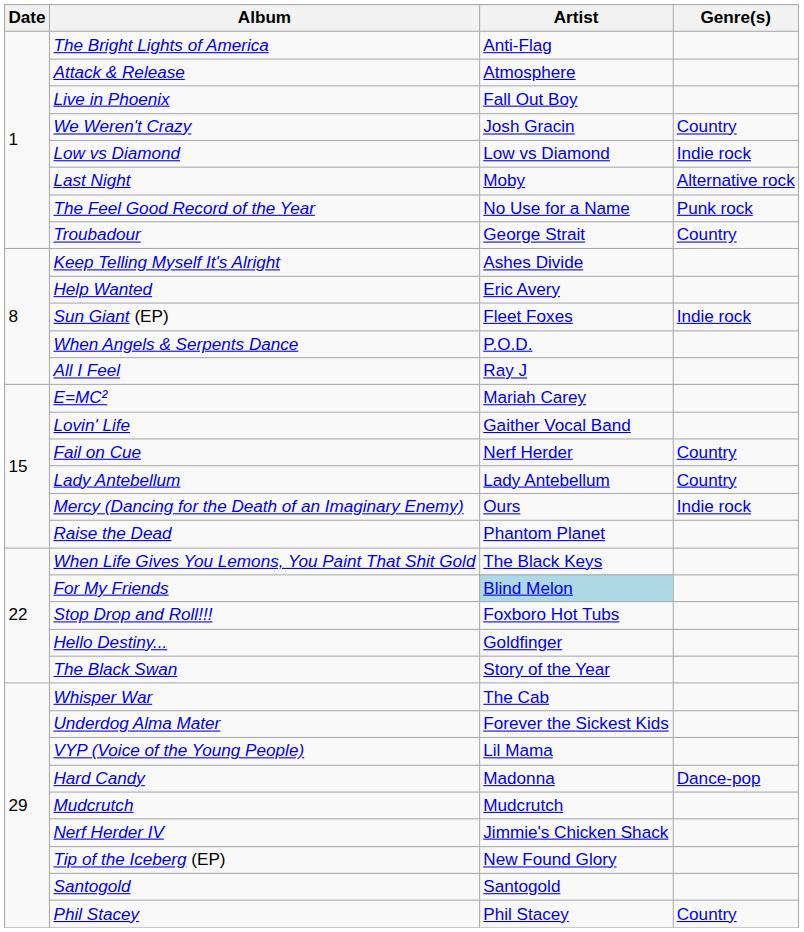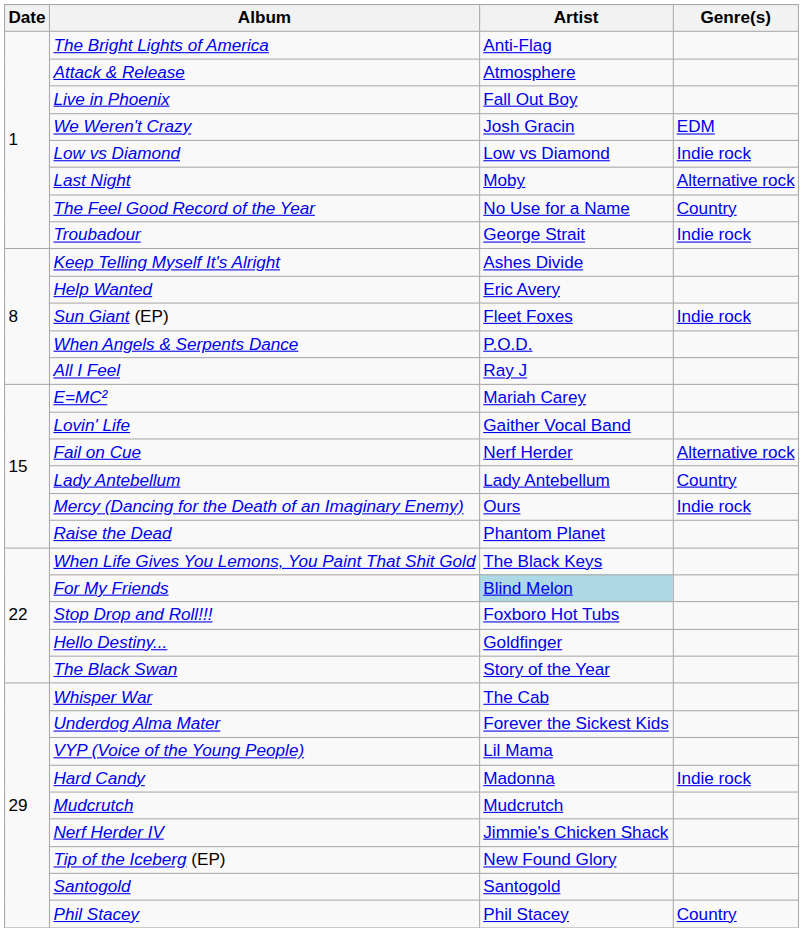We Weren't Crazy | Genre(s): Country -> EDM
The Feel Good Record of the Year | Genre(s): Punk rock -> Country
Troubadour | Genre(s): Country -> Indie rock
Fail on Cue | Genre(s): Country -> Alternative rock
Hard Candy | Genre(s): Dance-pop -> Indie rock
